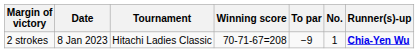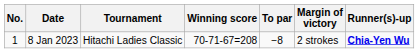columns swapped: No. <-> Margin of victory
8 Jan 2023 | To par: −9 -> −8
